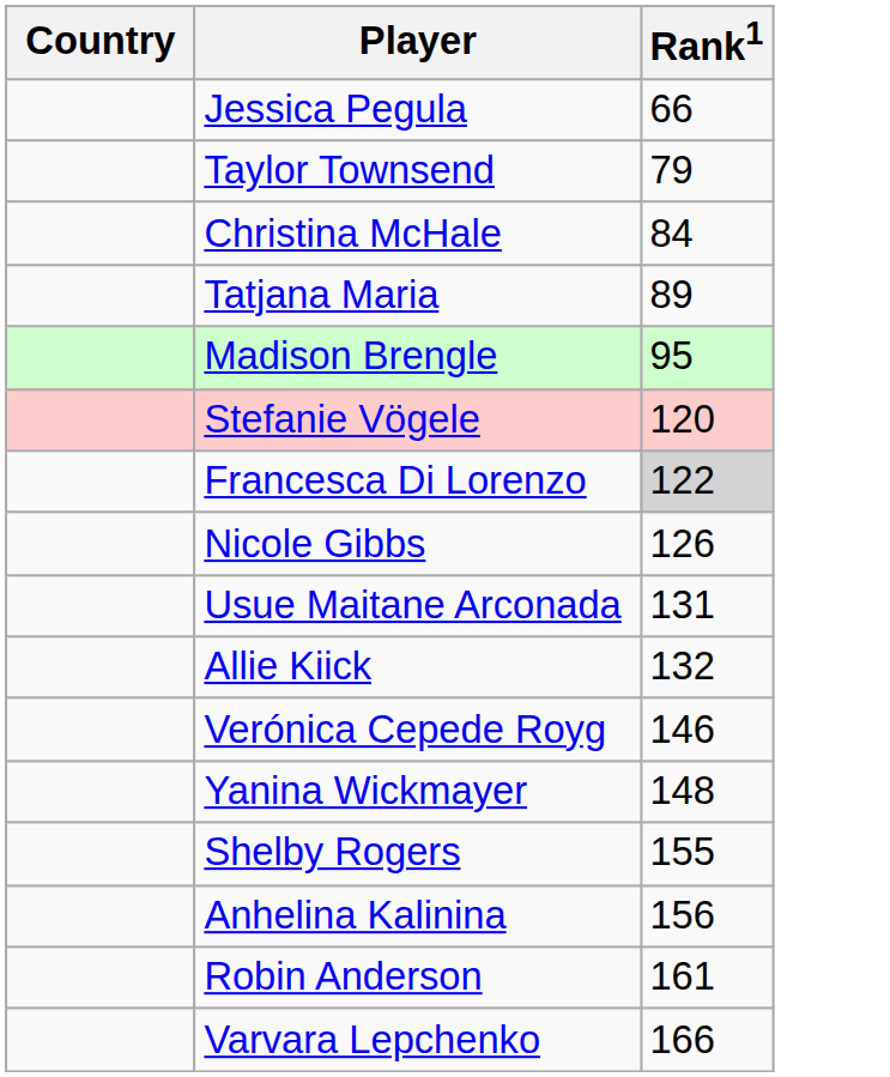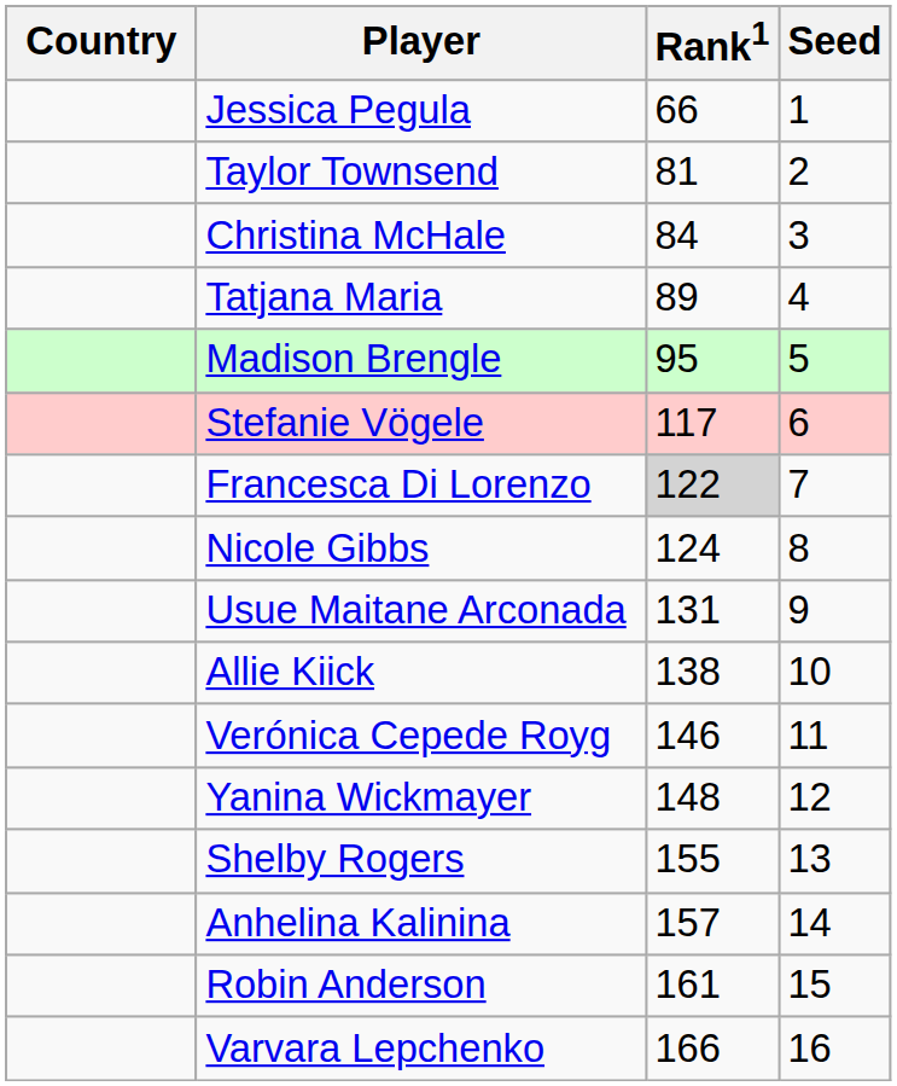+ column: Seed | 1 | 2 | 3 | 4 | 5 | 6 | 7 | 8 | 9 | 10 | 11 | 12 | 13 | 14 | 15 | 16
Taylor Townsend | Rank1: 79 -> 81
Stefanie Vögele | Rank1: 120 -> 117
Nicole Gibbs | Rank1: 126 -> 124
Allie Kiick | Rank1: 132 -> 138
Anhelina Kalinina | Rank1: 156 -> 157
